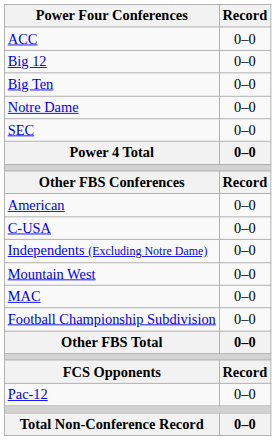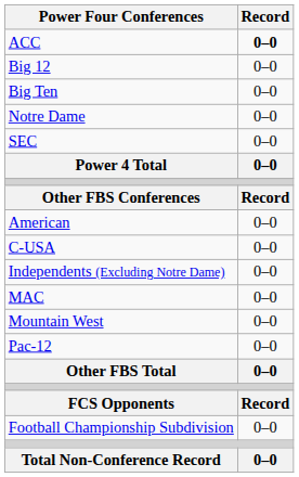ACC | Record: normal -> bold
rows swapped: MAC <-> Mountain West
rows swapped: Pac-12 <-> Football Championship Subdivision
